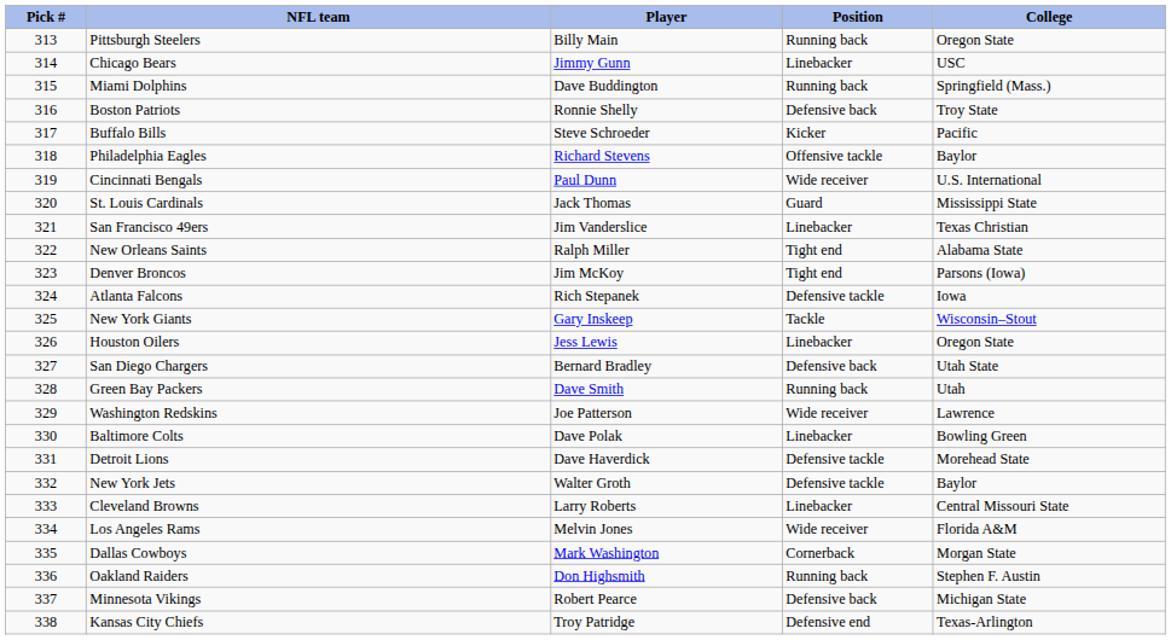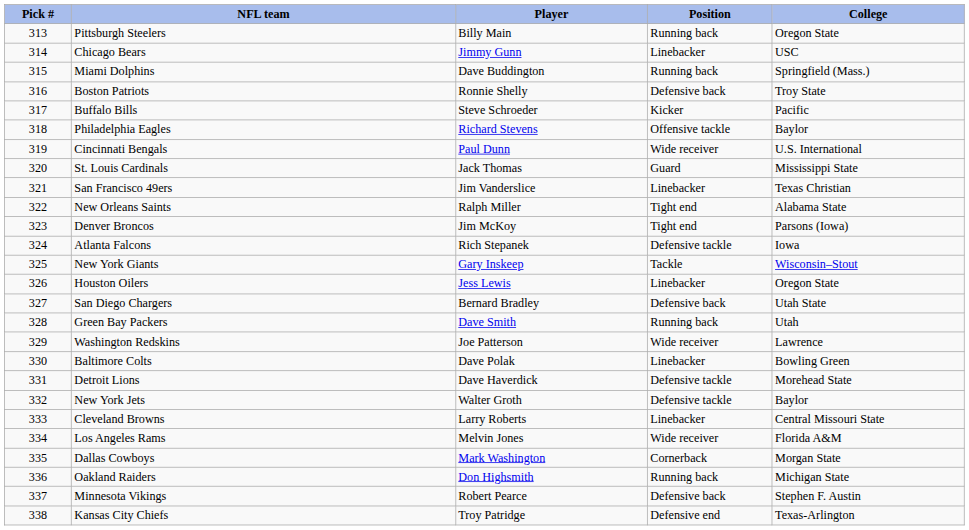Oakland Raiders | College: Stephen F. Austin -> Michigan State
Minnesota Vikings | College: Michigan State -> Stephen F. Austin
